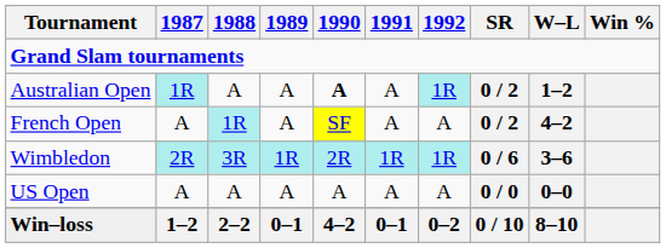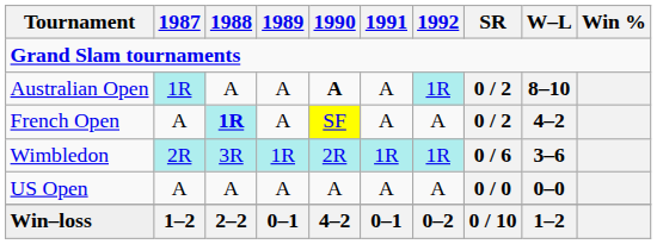Australian Open | W–L: 1–2 -> 8–10
French Open | 1988: normal -> bold
Win–loss | W–L: 8–10 -> 1–2
